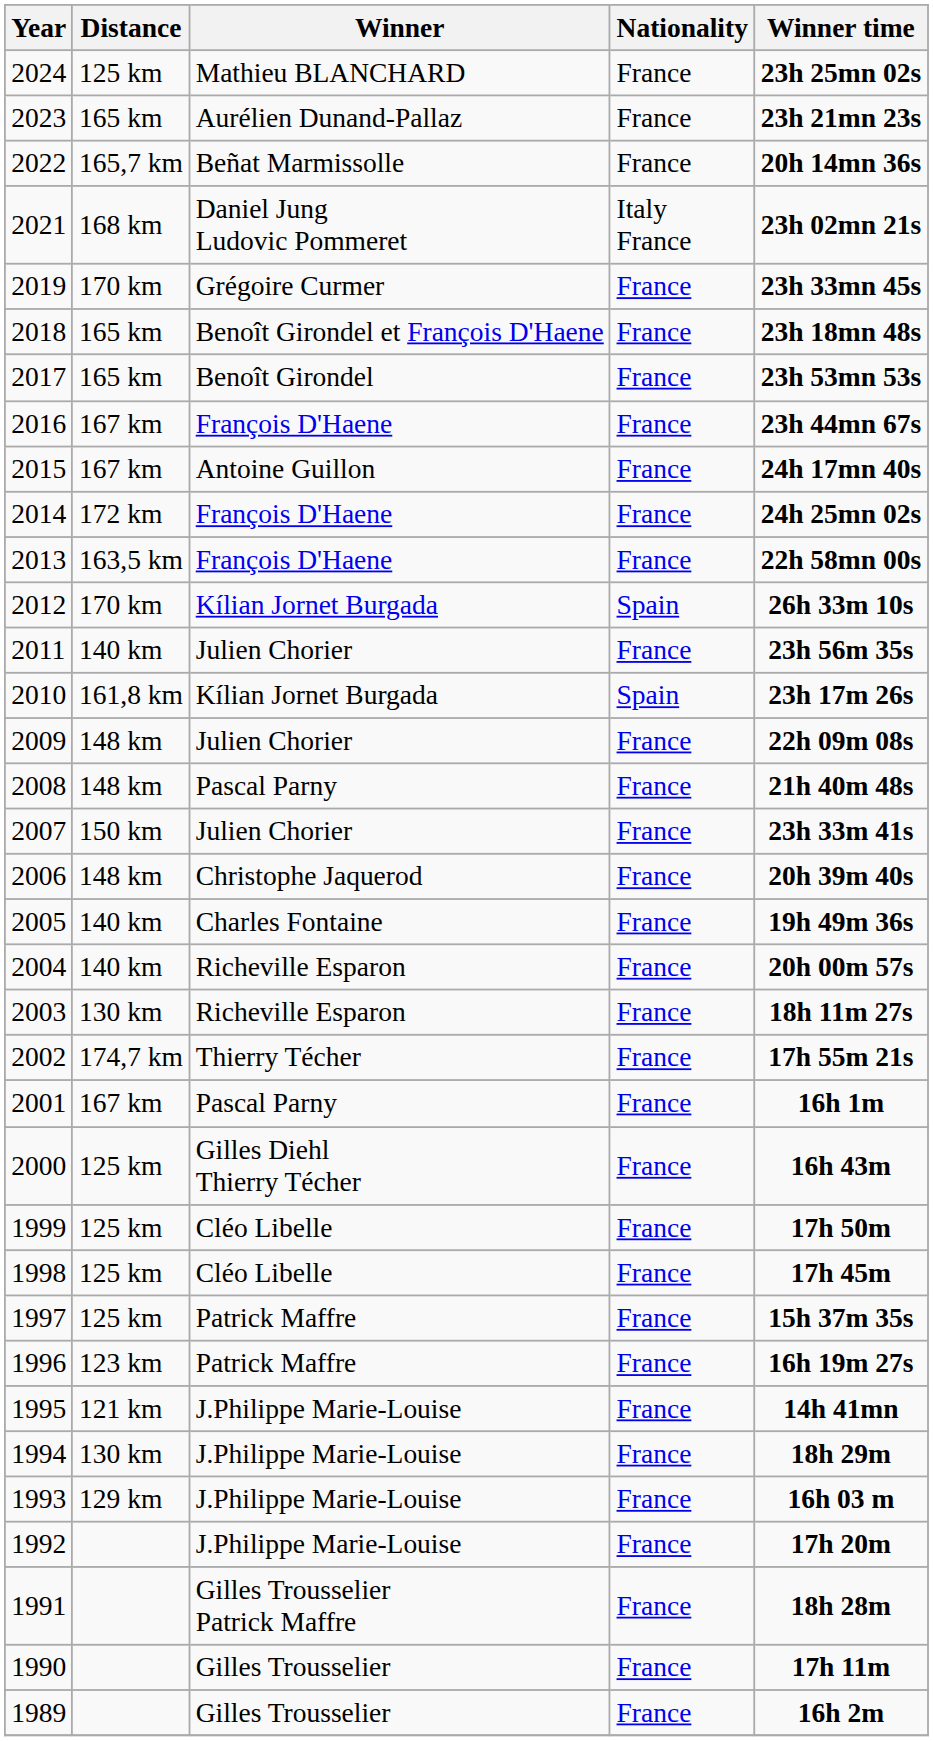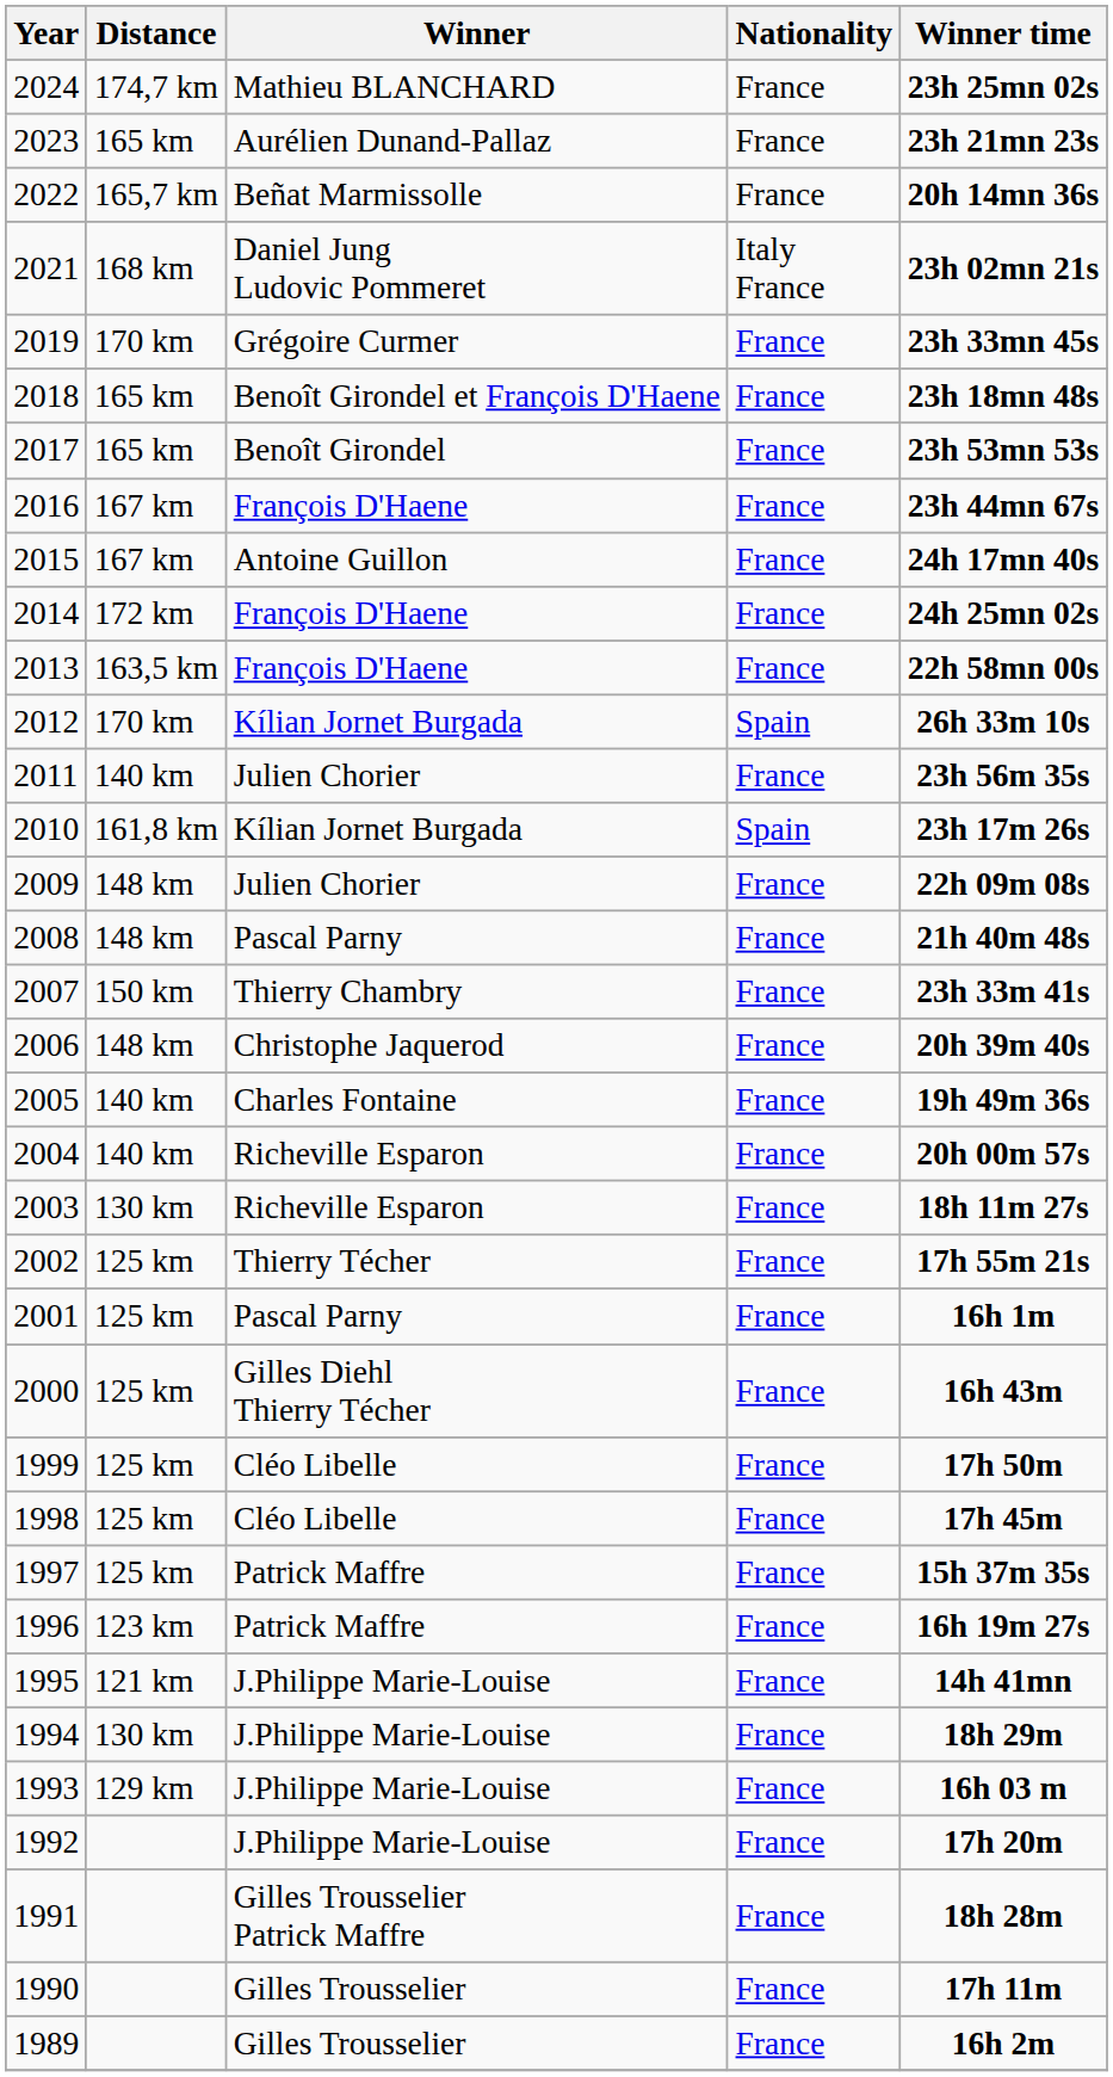2024 | Distance: 125 km -> 174,7 km
2007 | Winner: Julien Chorier -> Thierry Chambry
2002 | Distance: 174,7 km -> 125 km
2001 | Distance: 167 km -> 125 km
